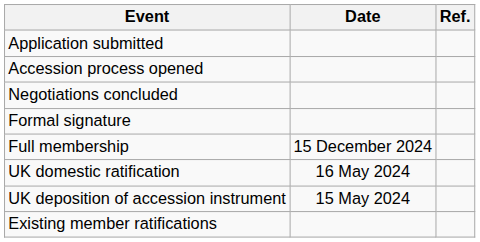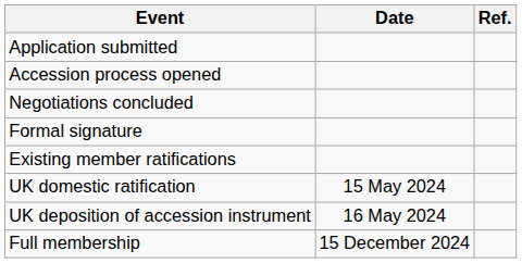rows swapped: Existing member ratifications <-> Full membership
UK domestic ratification | Date: 16 May 2024 -> 15 May 2024
UK deposition of accession instrument | Date: 15 May 2024 -> 16 May 2024
